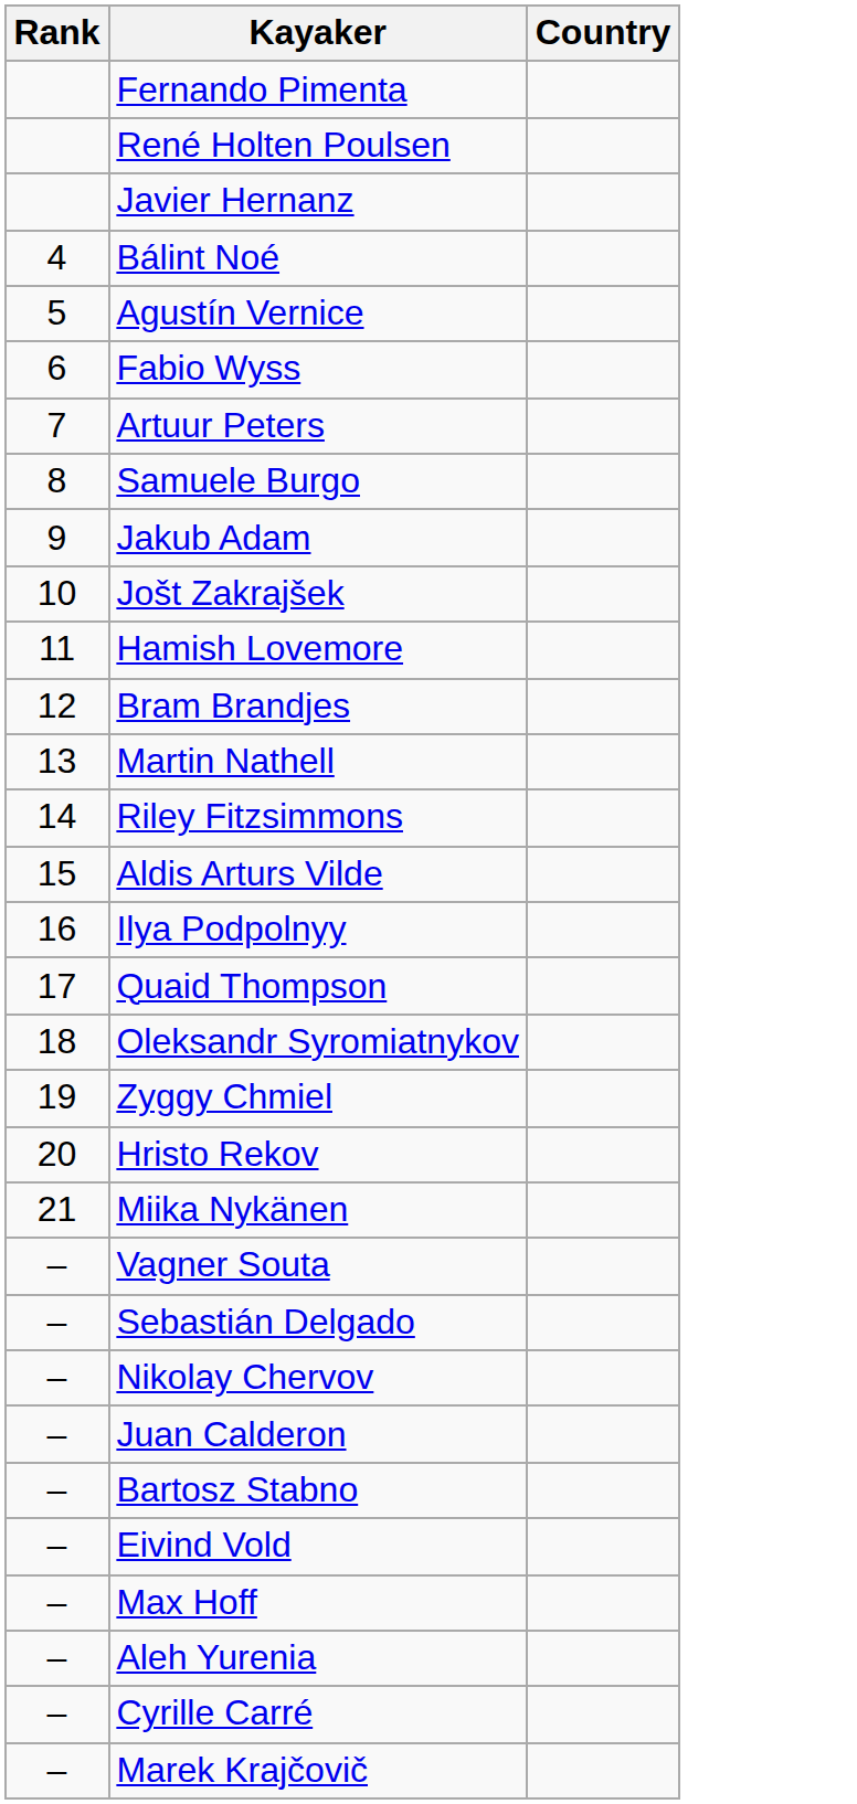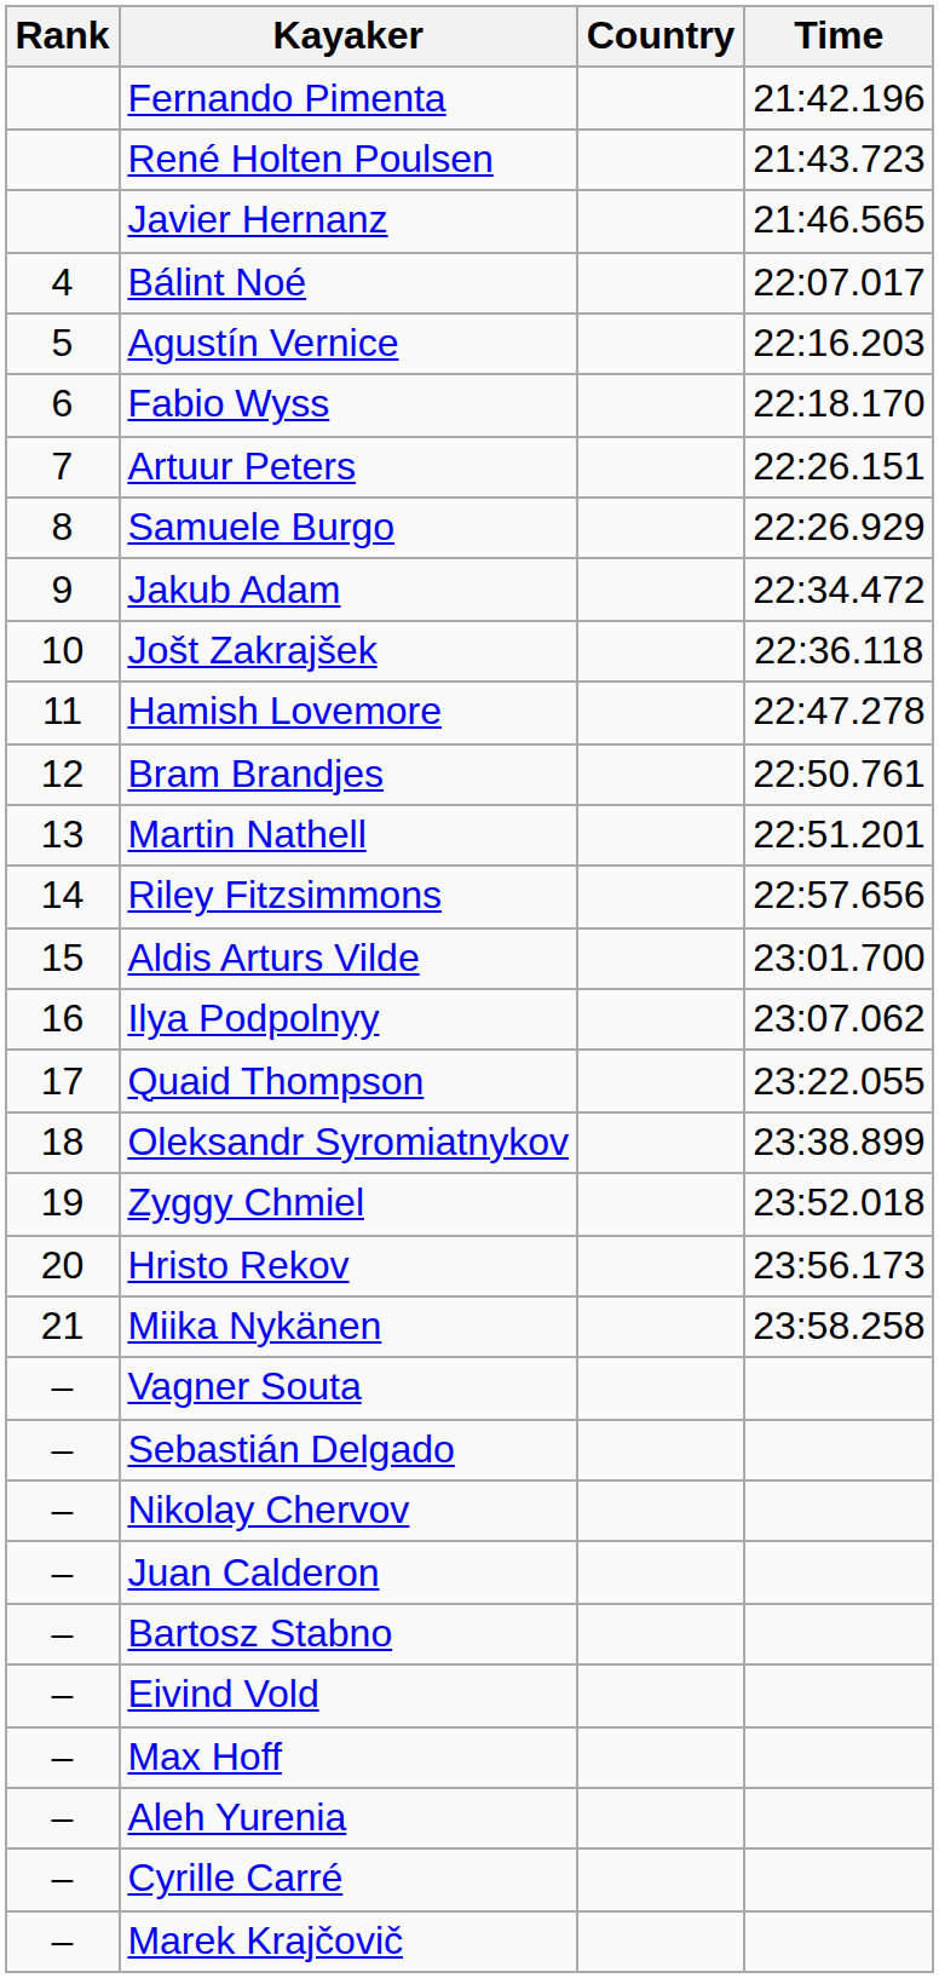+ column: Time | 21:42.196 | 21:43.723 | 21:46.565 | 22:07.017 | 22:16.203 | 22:18.170 | 22:26.151 | 22:26.929 | 22:34.472 | 22:36.118 | 22:47.278 | 22:50.761 | 22:51.201 | 22:57.656 | 23:01.700 | 23:07.062 | 23:22.055 | 23:38.899 | 23:52.018 | 23:56.173 | 23:58.258
